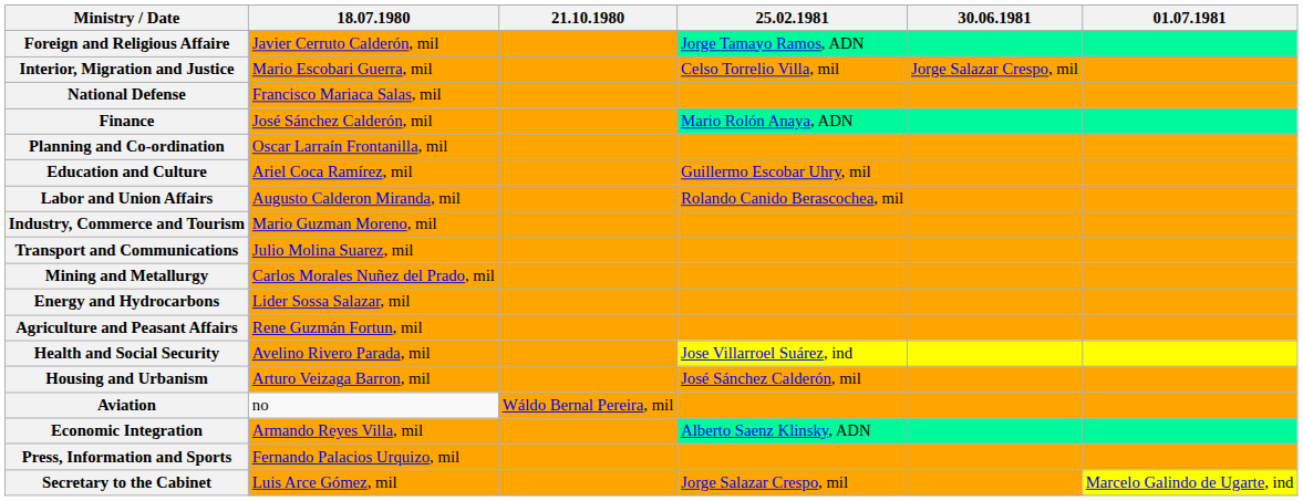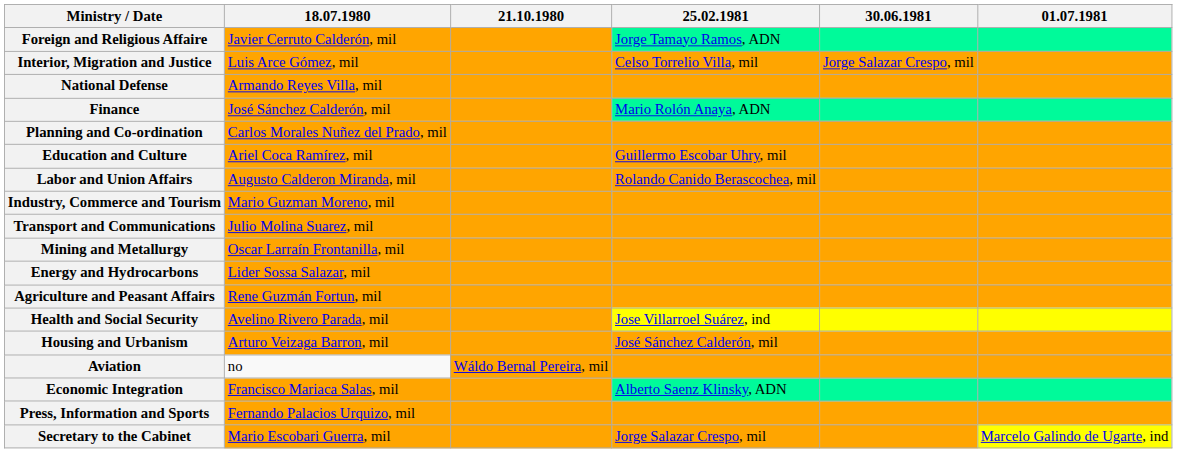Interior, Migration and Justice | 18.07.1980: Mario Escobari Guerra, mil -> Luis Arce Gómez, mil
National Defense | 18.07.1980: Francisco Mariaca Salas, mil -> Armando Reyes Villa, mil
Planning and Co-ordination | 18.07.1980: Oscar Larraín Frontanilla, mil -> Carlos Morales Nuñez del Prado, mil
Mining and Metallurgy | 18.07.1980: Carlos Morales Nuñez del Prado, mil -> Oscar Larraín Frontanilla, mil
Economic Integration | 18.07.1980: Armando Reyes Villa, mil -> Francisco Mariaca Salas, mil
Secretary to the Cabinet | 18.07.1980: Luis Arce Gómez, mil -> Mario Escobari Guerra, mil
